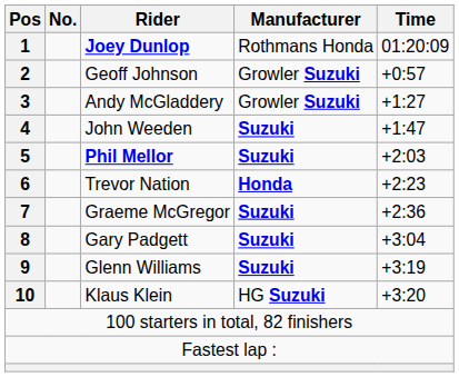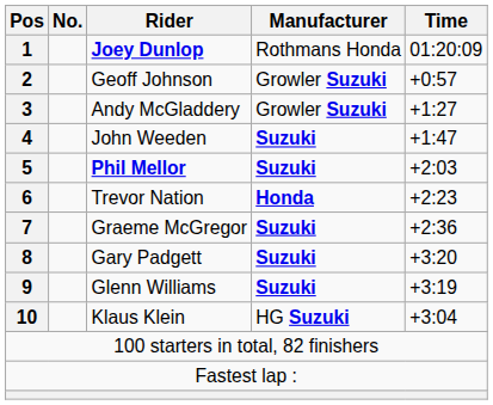Gary Padgett | Time: +3:04 -> +3:20
Klaus Klein | Time: +3:20 -> +3:04
